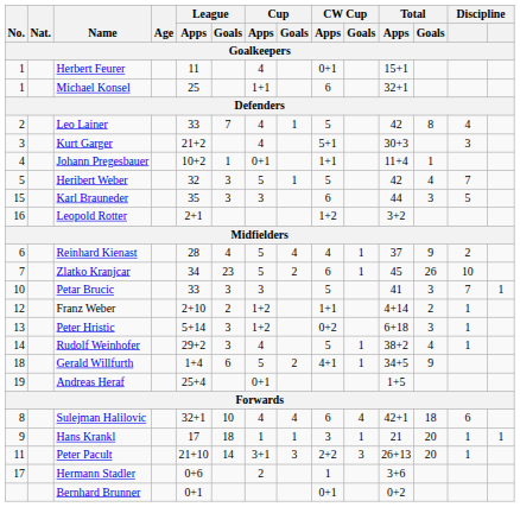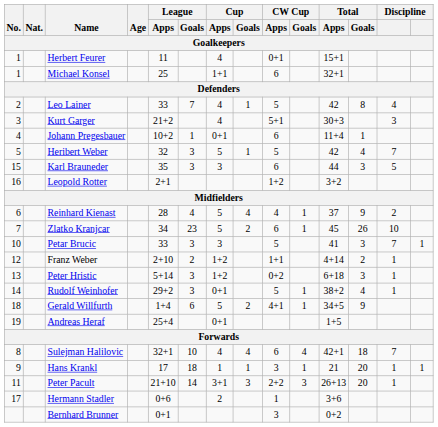Johann Pregesbauer | CW Cup / Apps: 1+1 -> 6
Rudolf Weinhofer | Cup / Apps: 4 -> 0+1
Sulejman Halilovic | column 13: 6 -> 7
Bernhard Brunner | CW Cup / Apps: 0+1 -> 3
